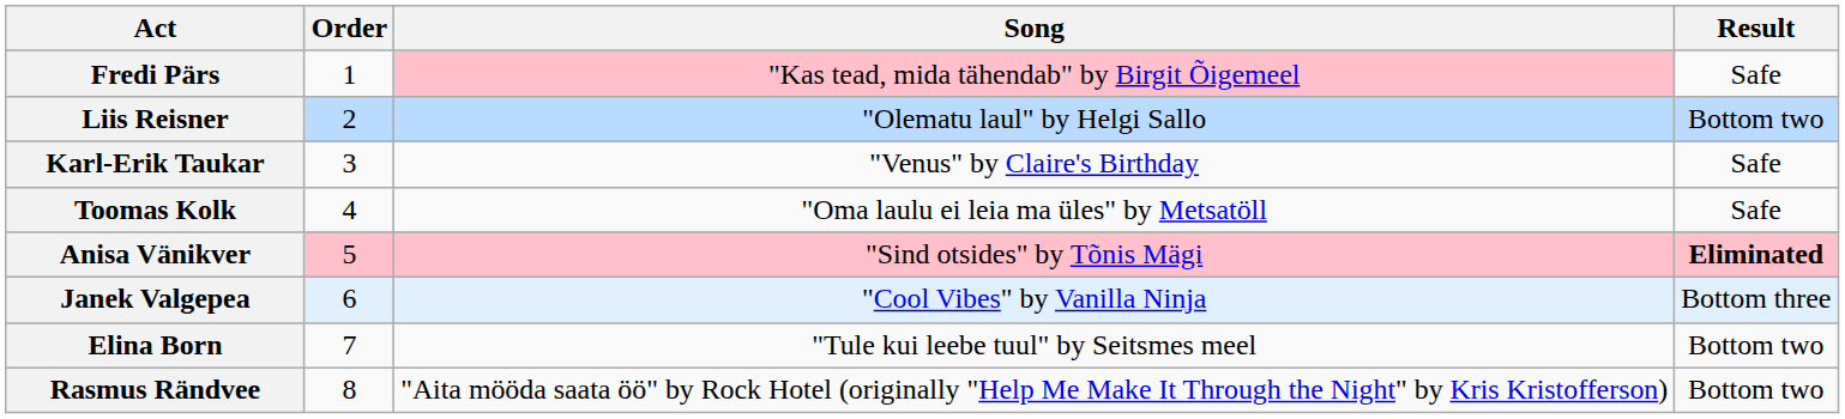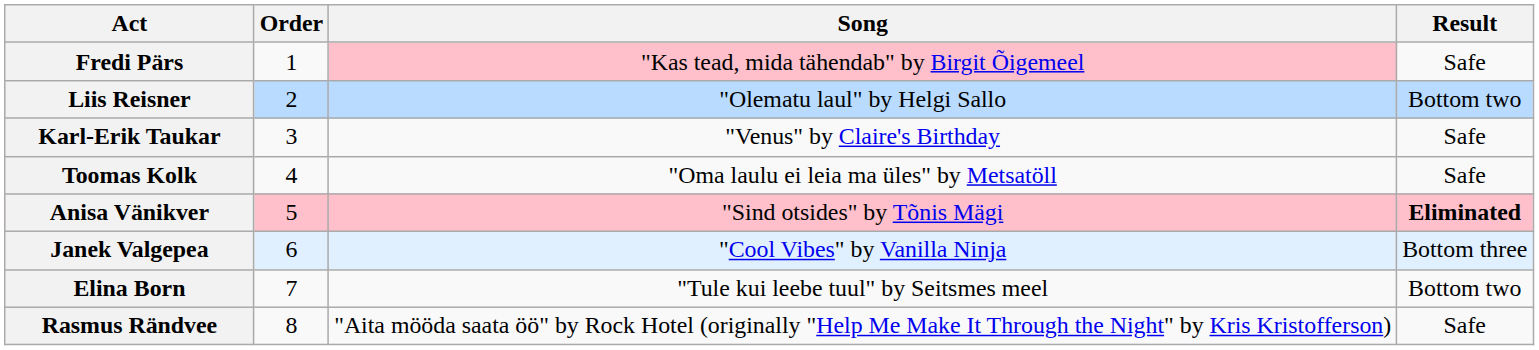Rasmus Rändvee | Result: Bottom two -> Safe
